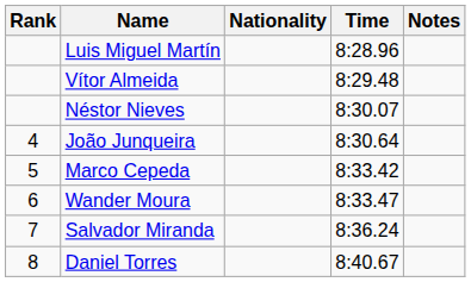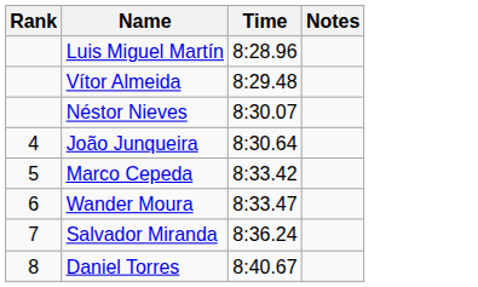- column: Nationality
